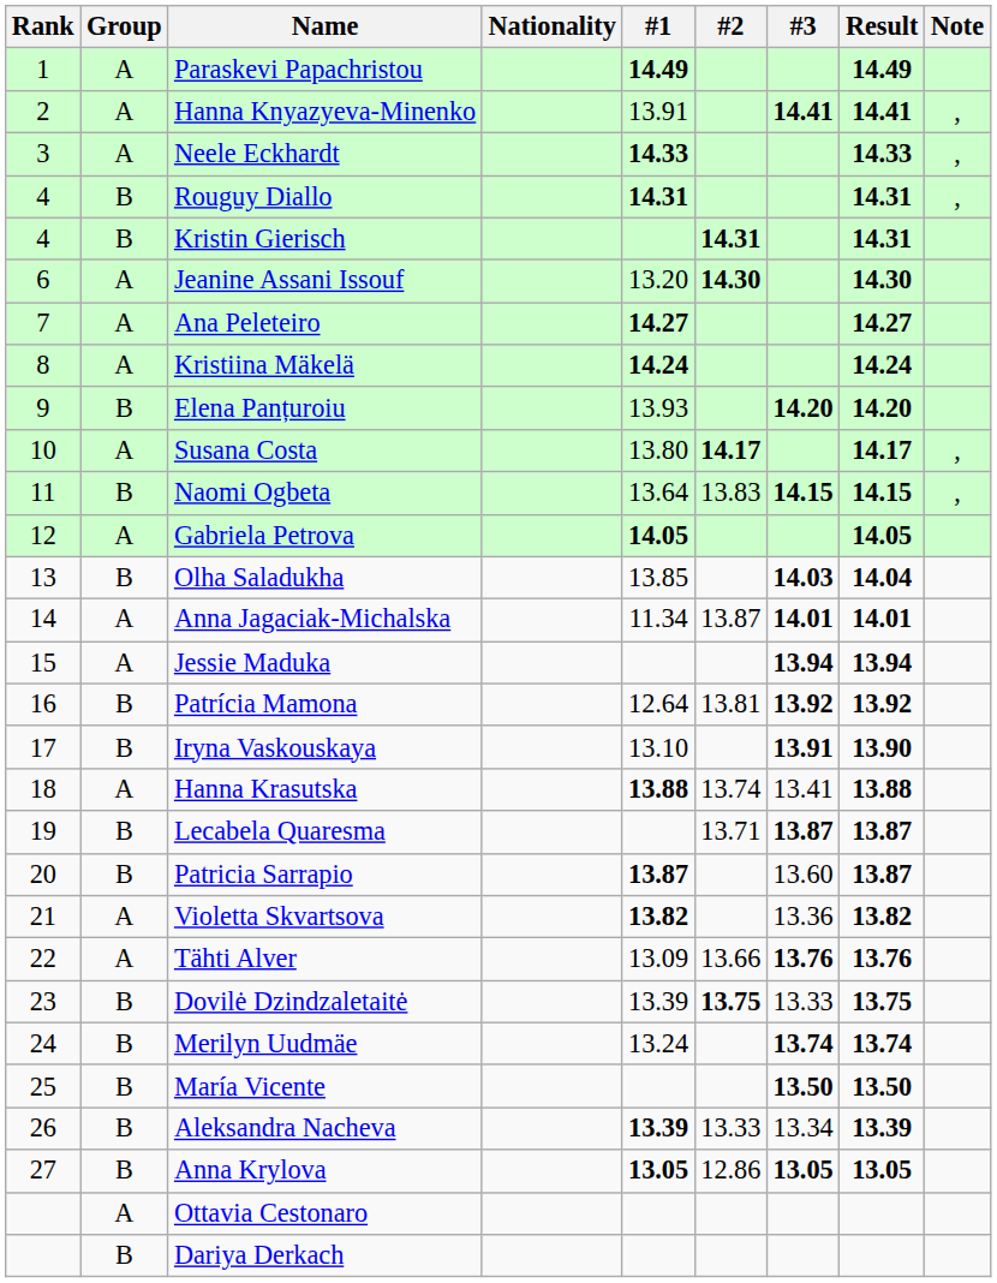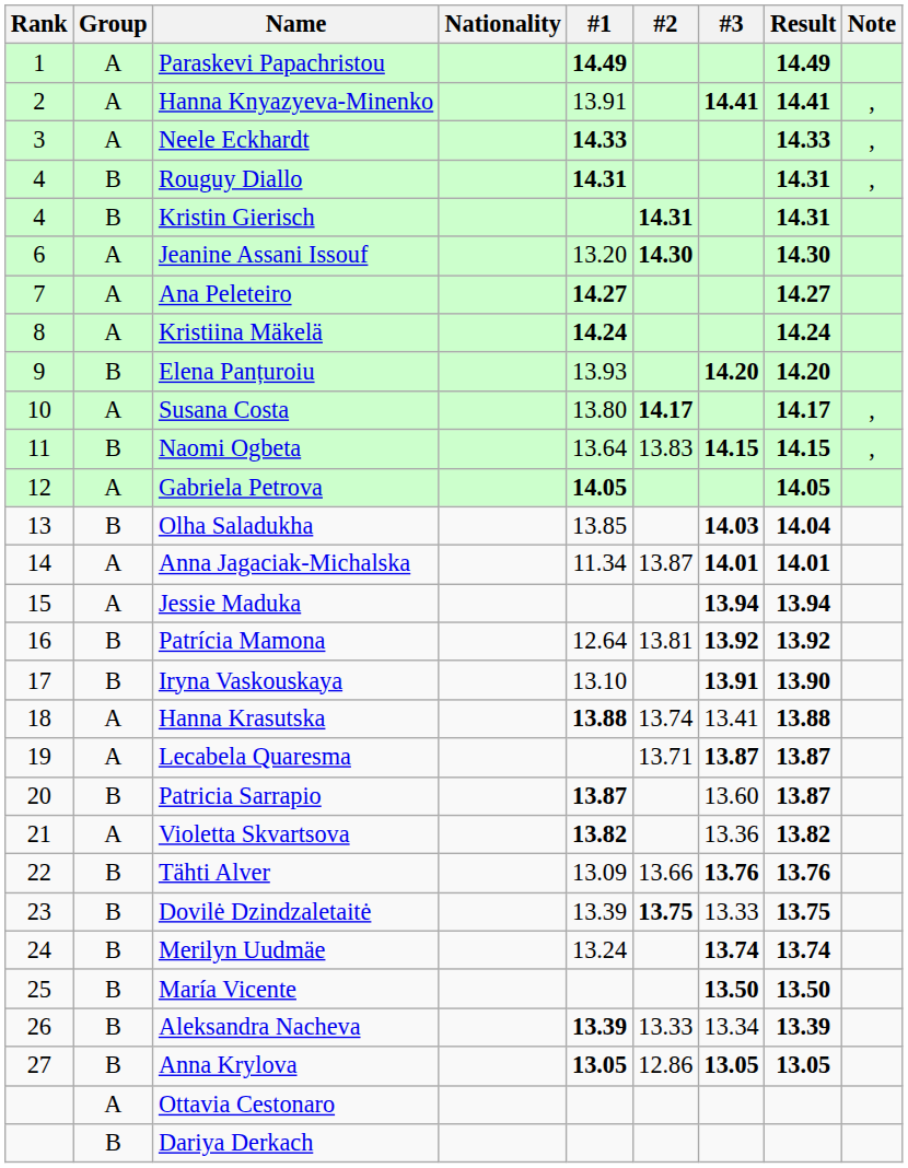Lecabela Quaresma | Group: B -> A
Tähti Alver | Group: A -> B
